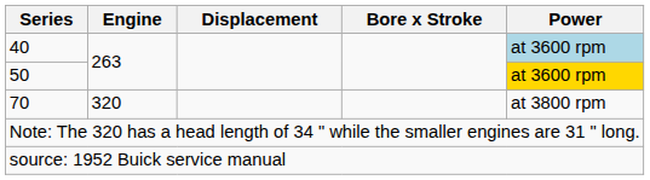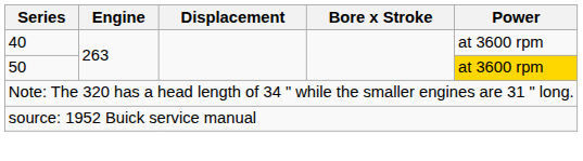40 | Power: lightblue background -> no background
- row: 70 | 320 | at 3800 rpm
